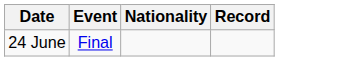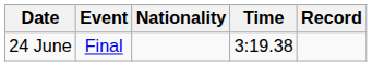+ column: Time | 3:19.38
